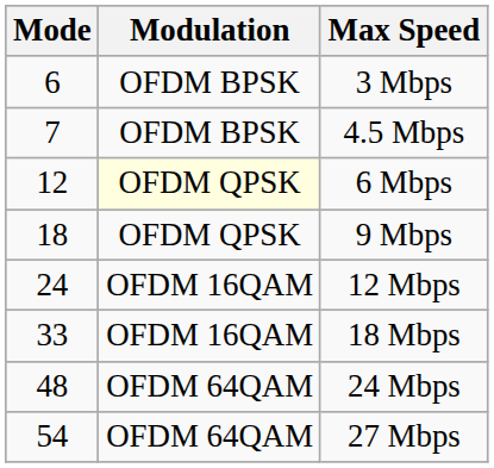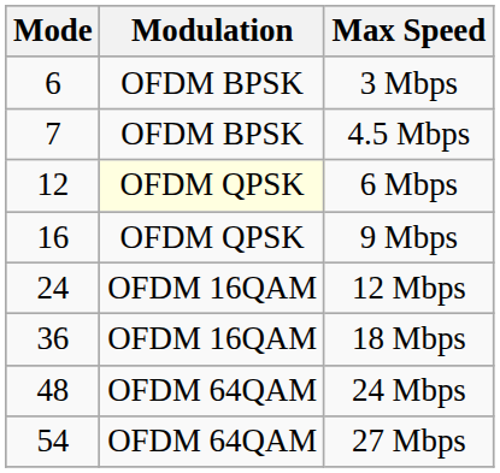9 Mbps | Mode: 18 -> 16
18 Mbps | Mode: 33 -> 36
